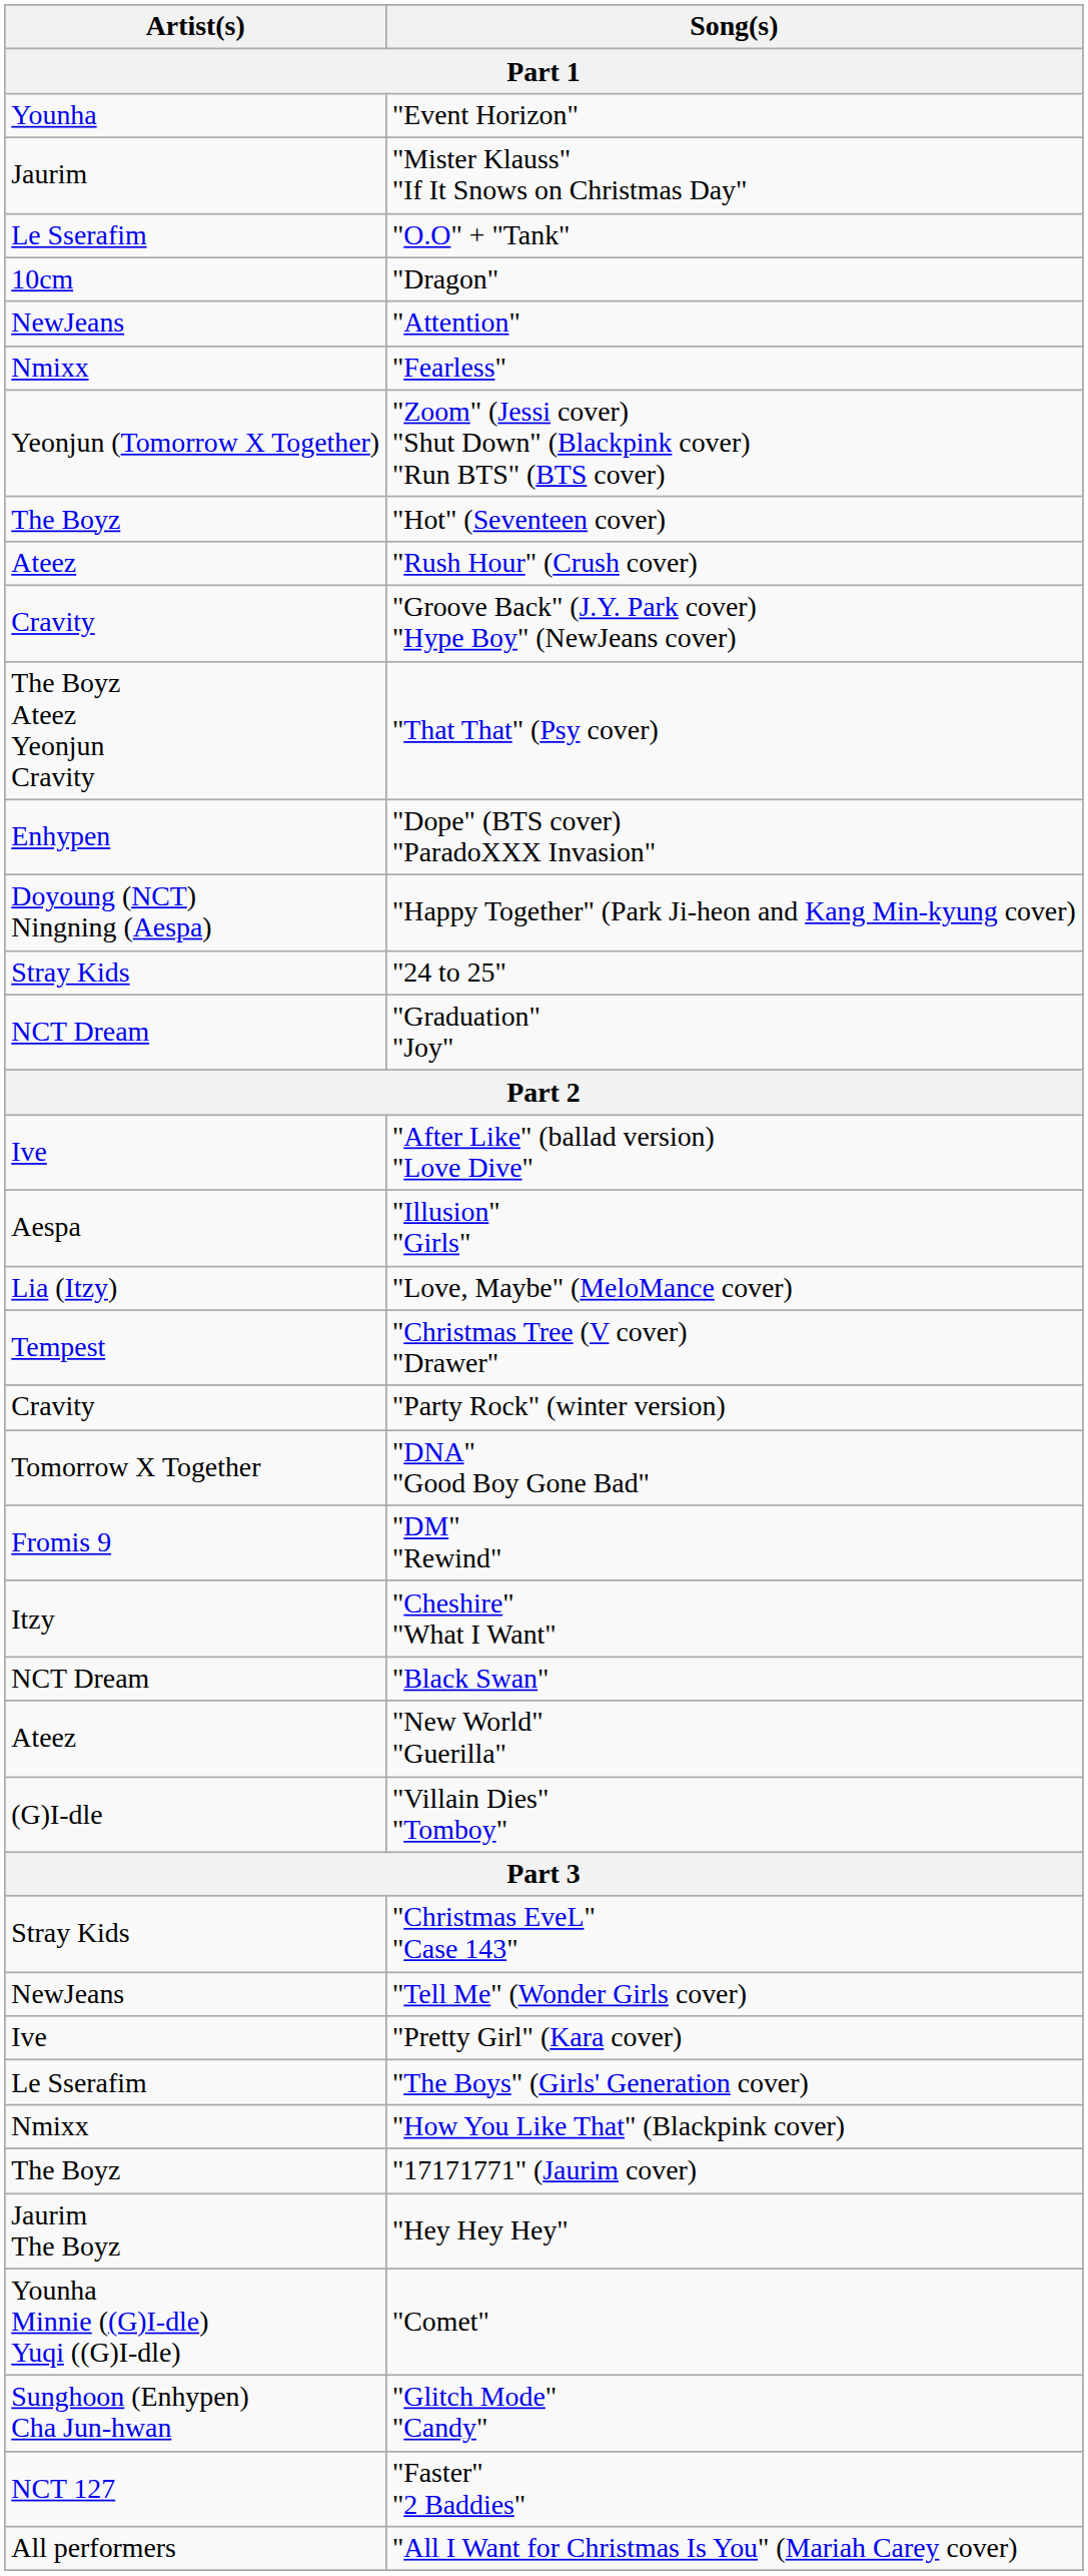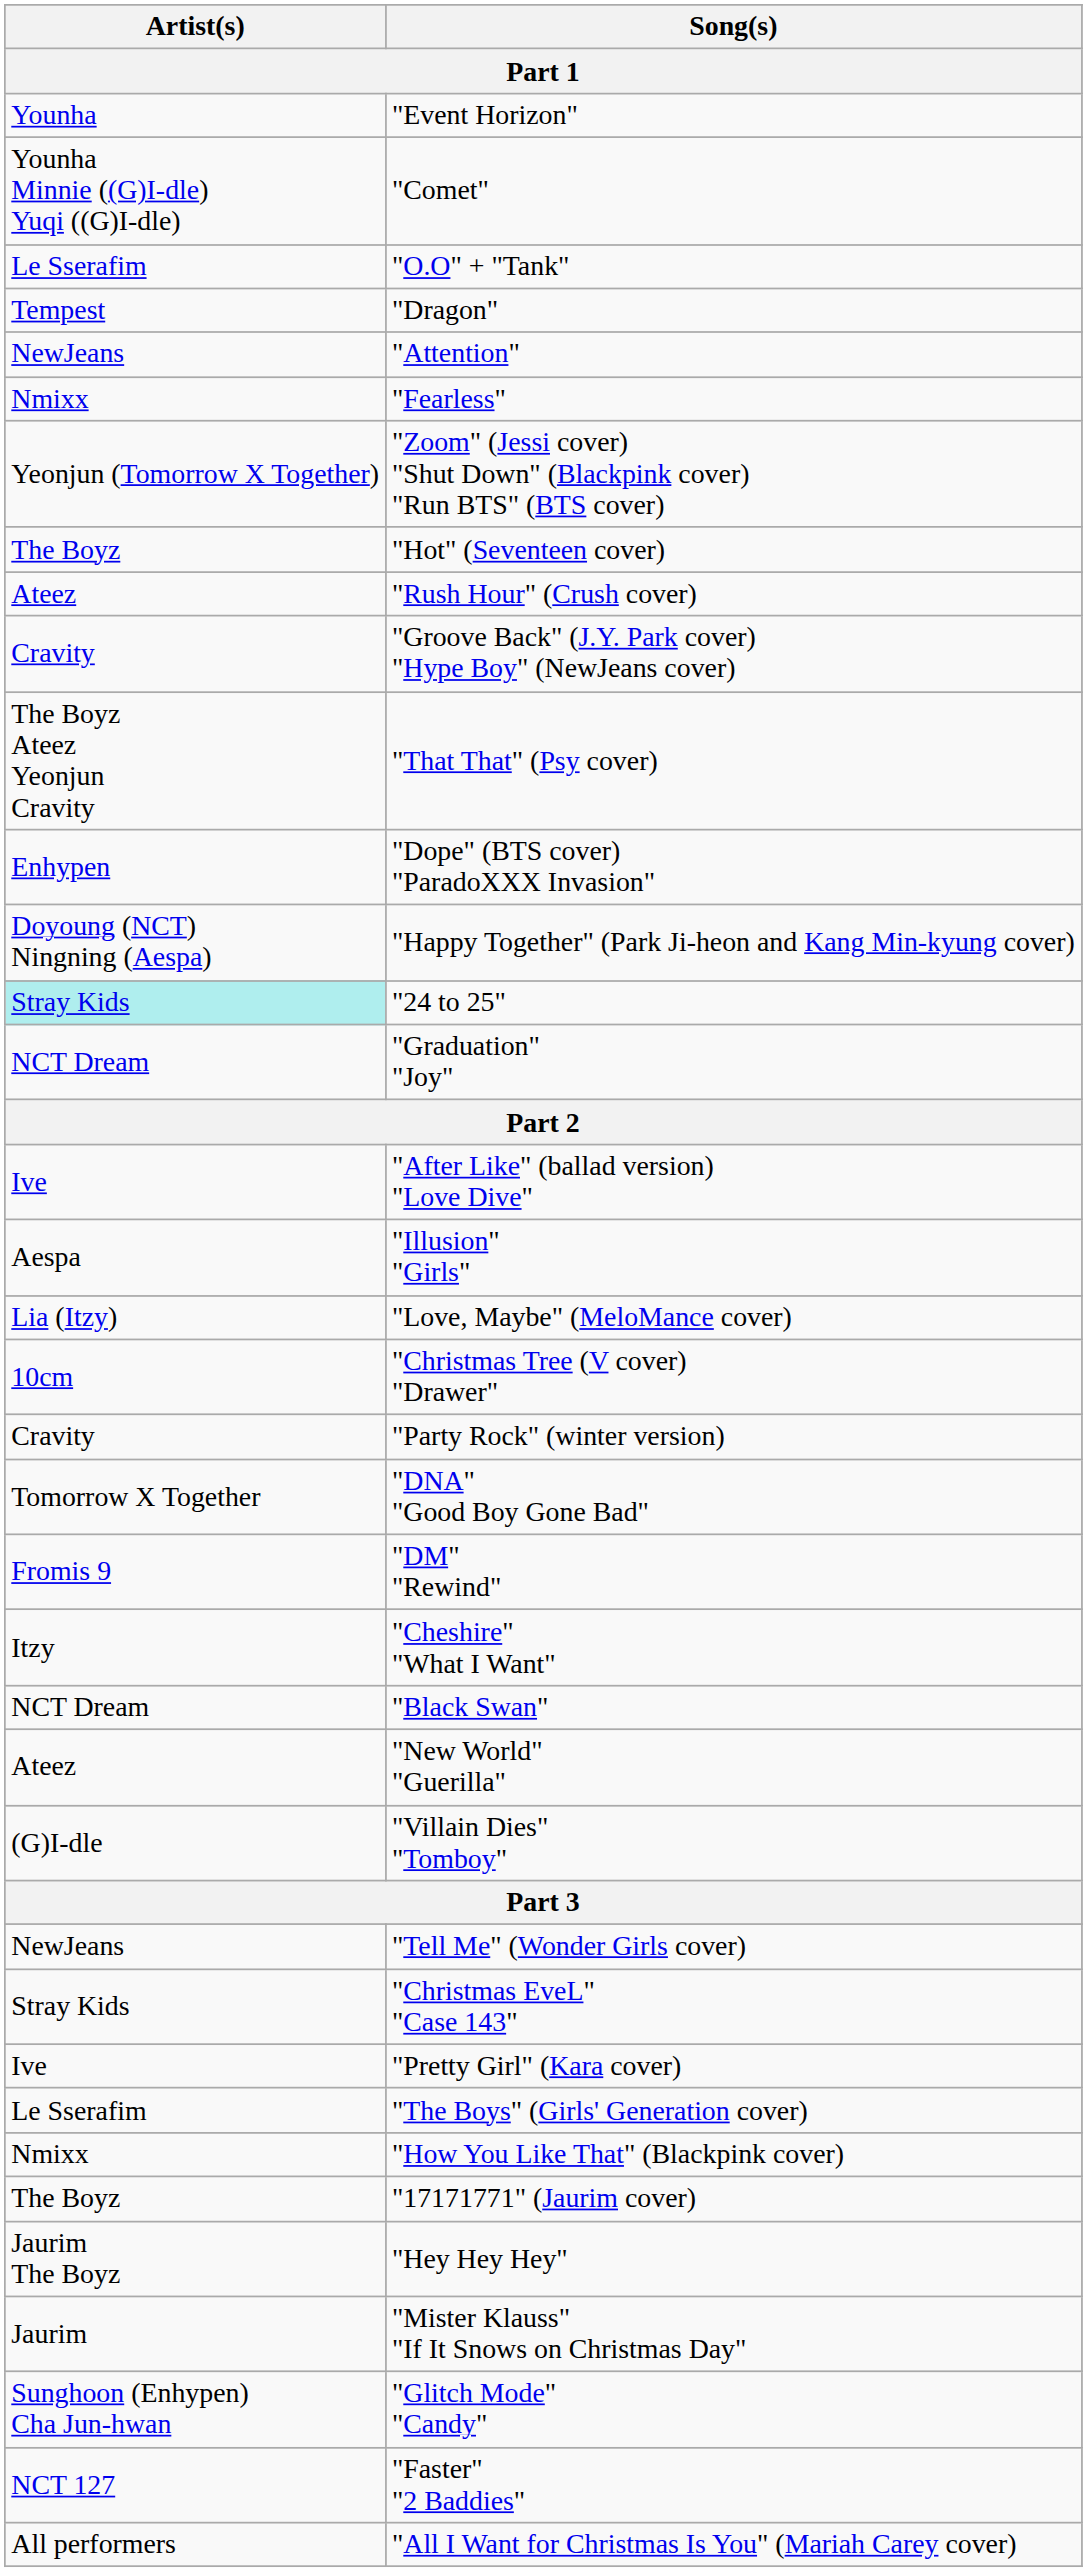rows swapped: "Comet" <-> "Mister Klauss" "If It Snows on Christmas Day"
"Dragon" | Artist(s): 10cm -> Tempest
"24 to 25" | Artist(s): no background -> paleturquoise background
"Christmas Tree (V cover) "Drawer" | Artist(s): Tempest -> 10cm
rows swapped: "Christmas EveL" "Case 143" <-> "Tell Me" (Wonder Girls cover)
